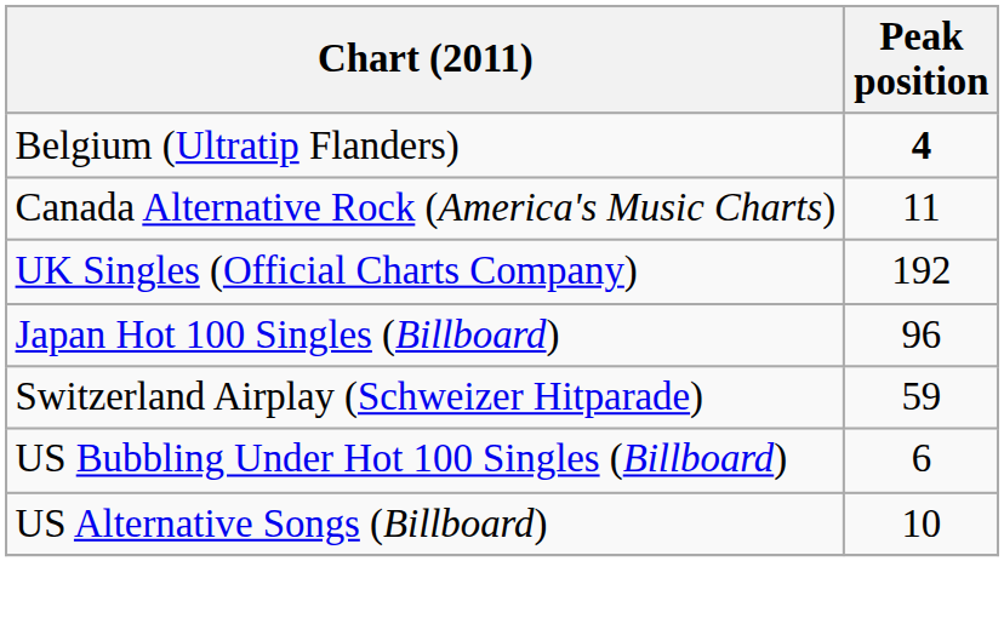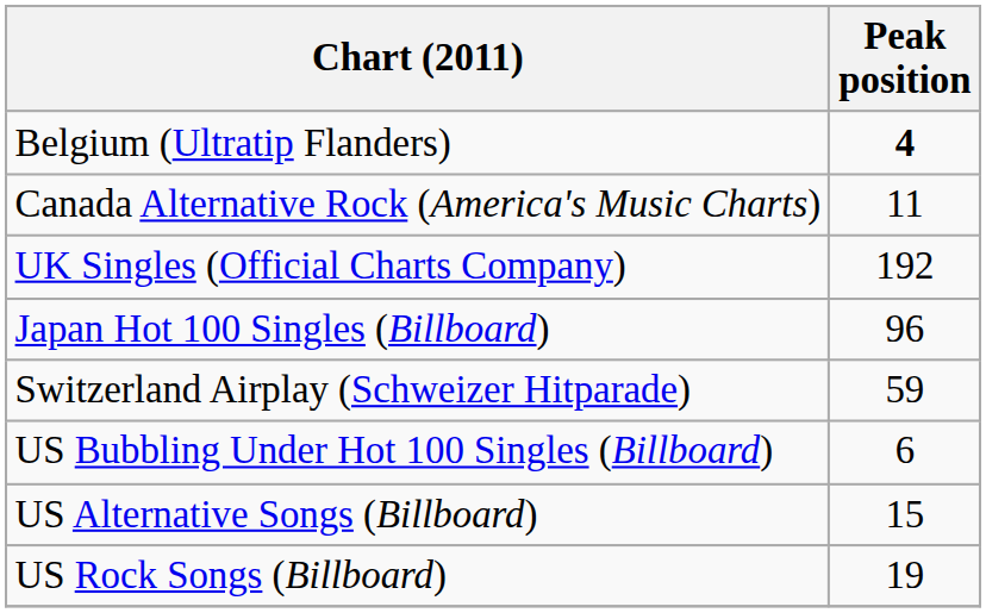US Alternative Songs (Billboard) | Peak position: 10 -> 15
+ row: US Rock Songs (Billboard) | 19
